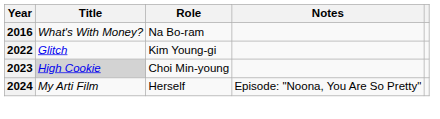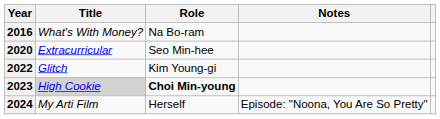+ row: 2020 | Extracurricular | Seo Min-hee
2023 | Role: normal -> bold
